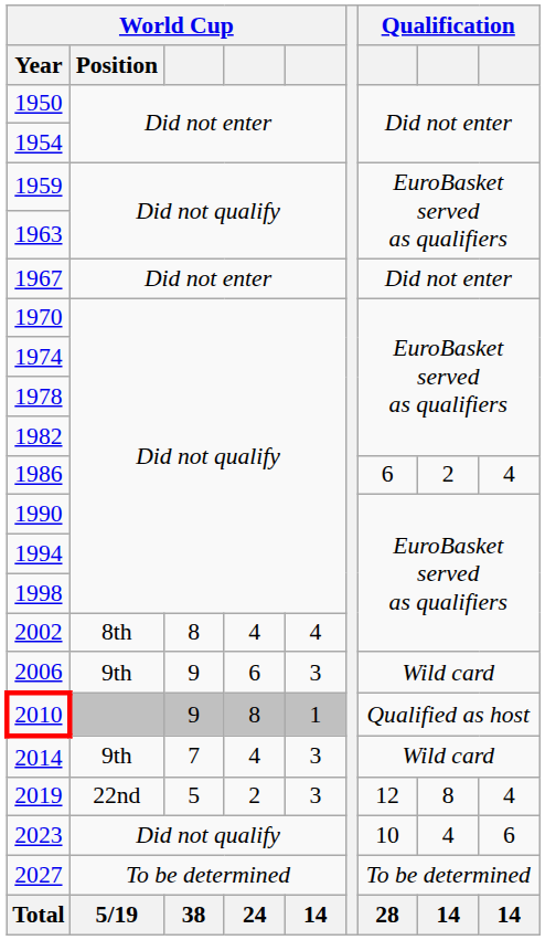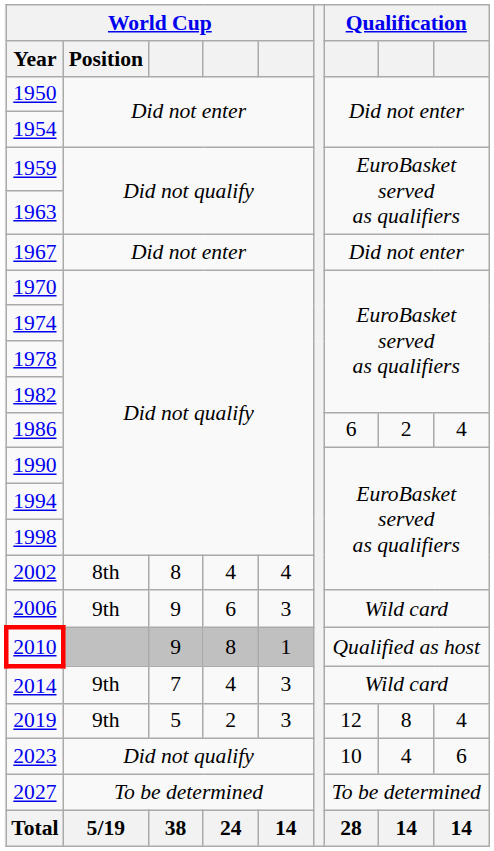2019 | World Cup / Position: 22nd -> 9th
